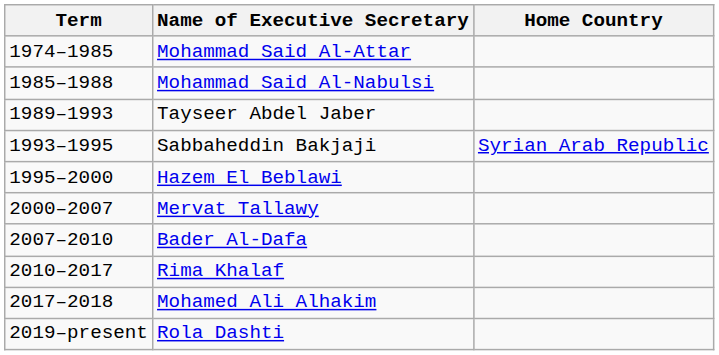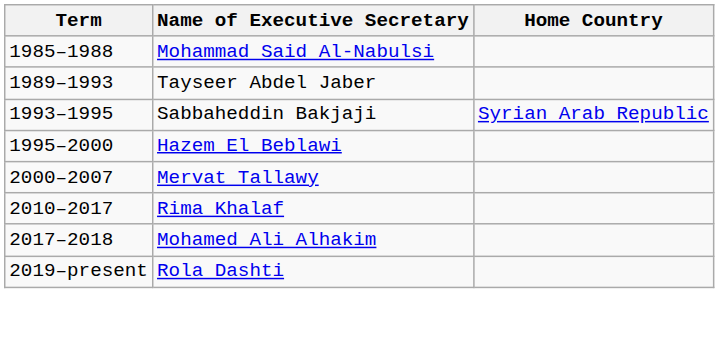- row: 1974–1985 | Mohammad Said Al-Attar
- row: 2007–2010 | Bader Al-Dafa
